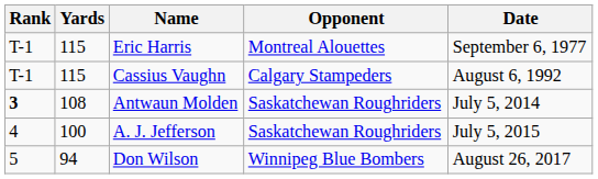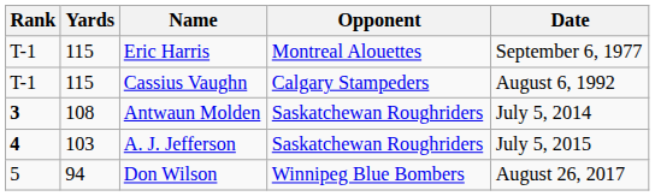A. J. Jefferson | Rank: normal -> bold
A. J. Jefferson | Yards: 100 -> 103
